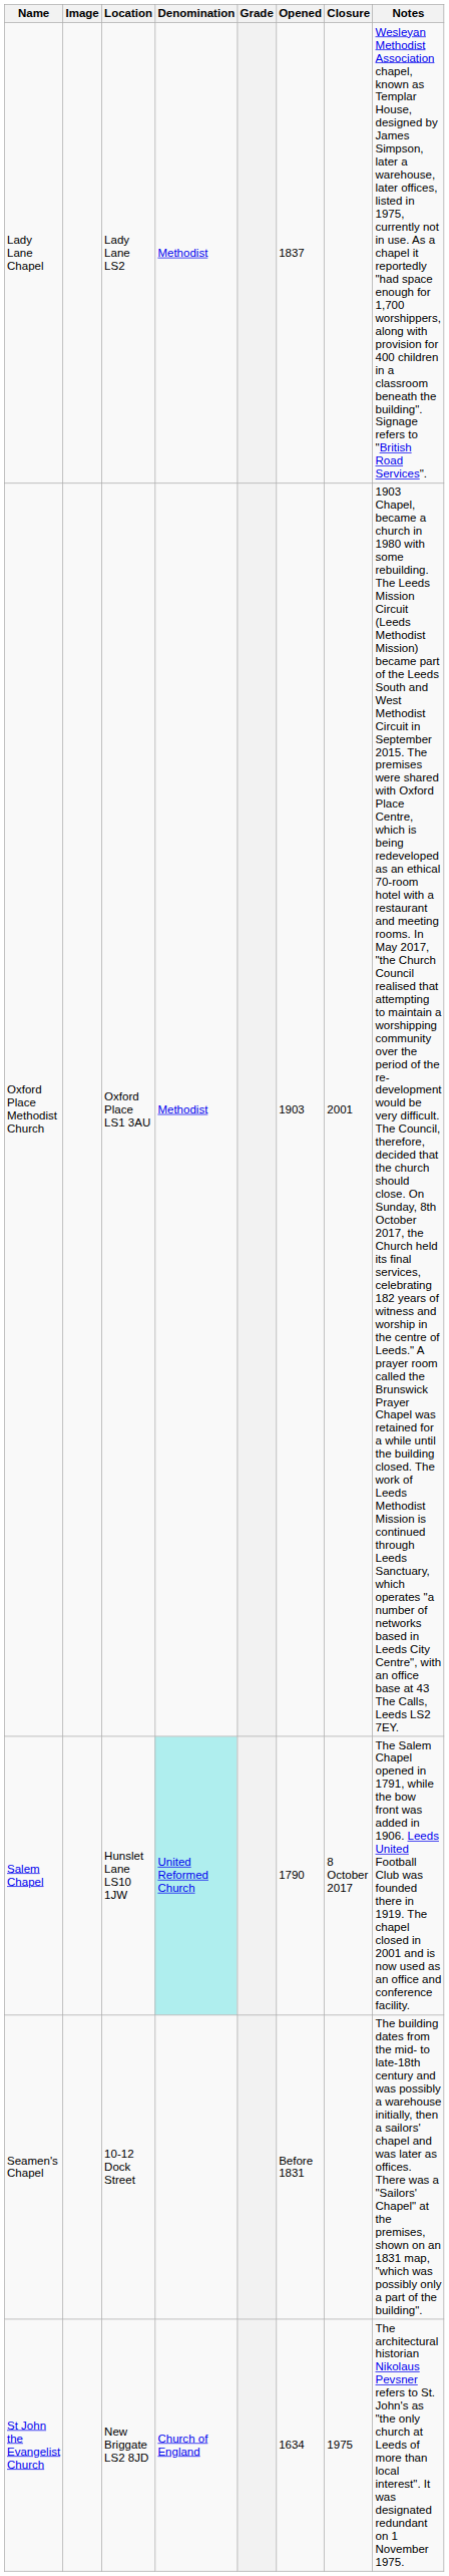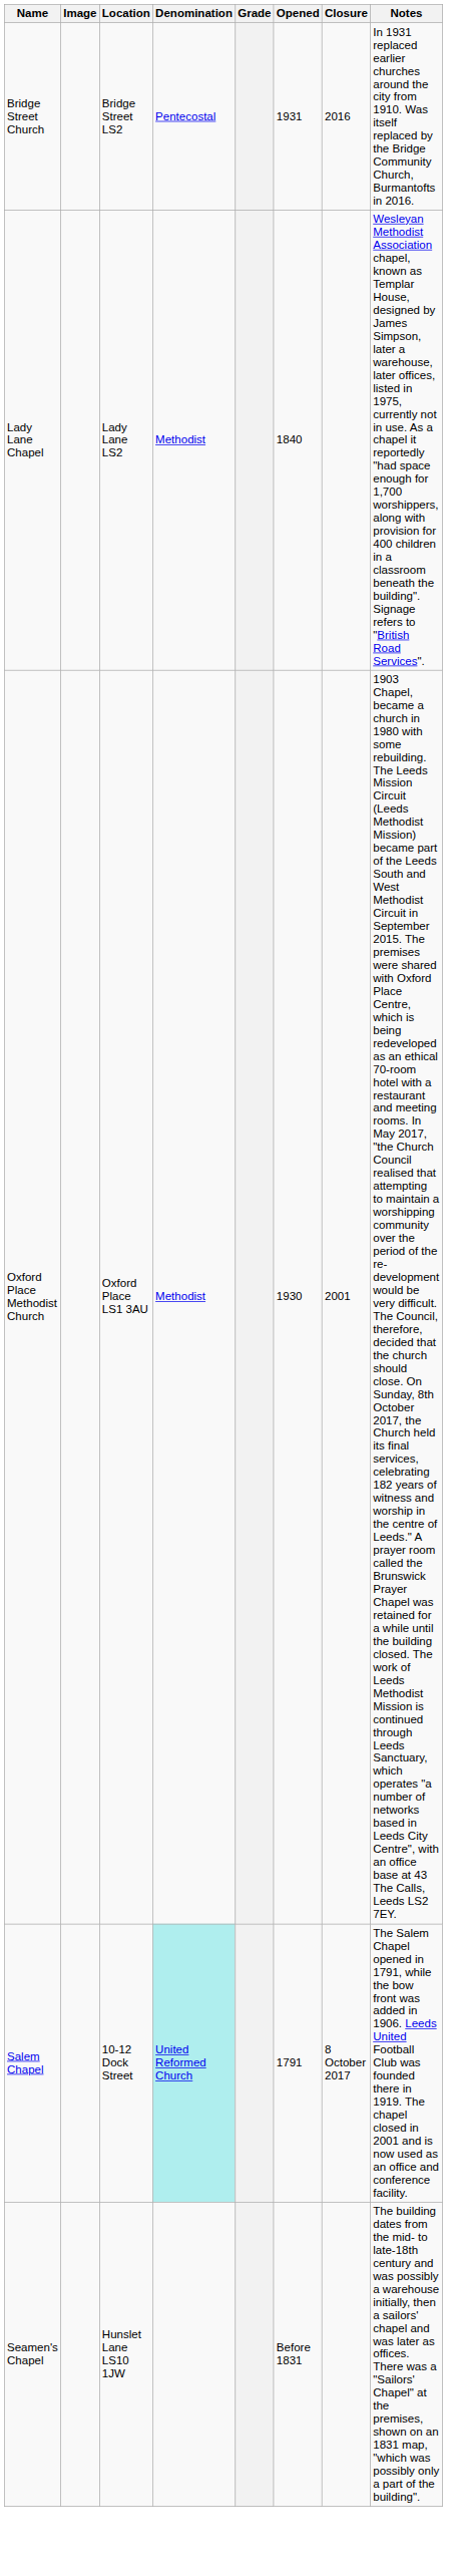+ row: Bridge Street Church | Bridge Street LS2 | Pentecostal | 1931 | 2016 | In 1931 replaced earlier churches around the city from 1910. Was itself replaced by the Bridge Community Church, Burmantofts in 2016.
Lady Lane Chapel | Opened: 1837 -> 1840
Oxford Place Methodist Church | Opened: 1903 -> 1930
Salem Chapel | Location: Hunslet Lane LS10 1JW -> 10-12 Dock Street
Salem Chapel | Opened: 1790 -> 1791
Seamen's Chapel | Location: 10-12 Dock Street -> Hunslet Lane LS10 1JW
- row: St John the Evangelist Church | New Briggate LS2 8JD | Church of England | 1634 | 1975 | The architectural historian Nikolaus Pevsner refers to St. John's as "the only church at Leeds of more than local interest". It was designated redundant on 1 November 1975.
